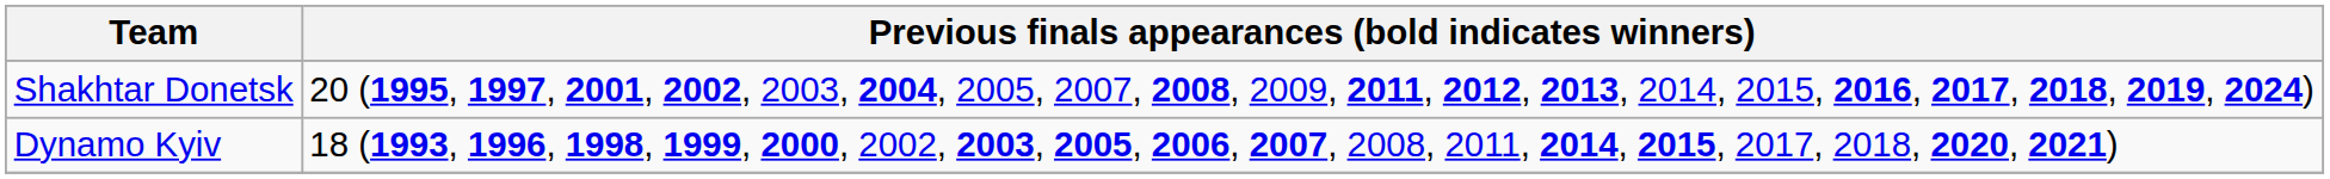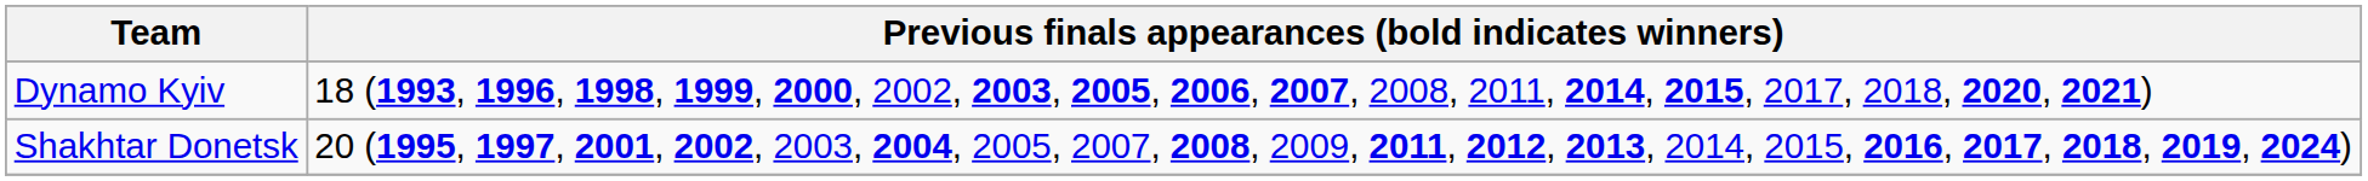rows swapped: Shakhtar Donetsk <-> Dynamo Kyiv
